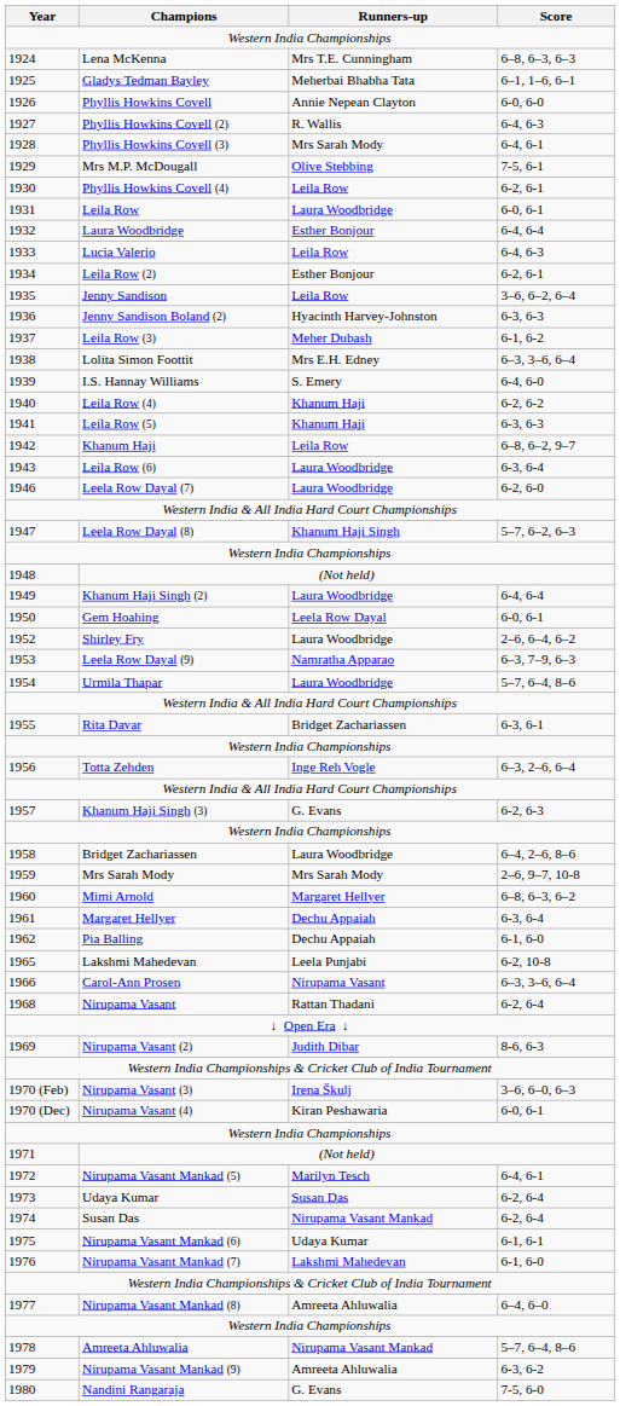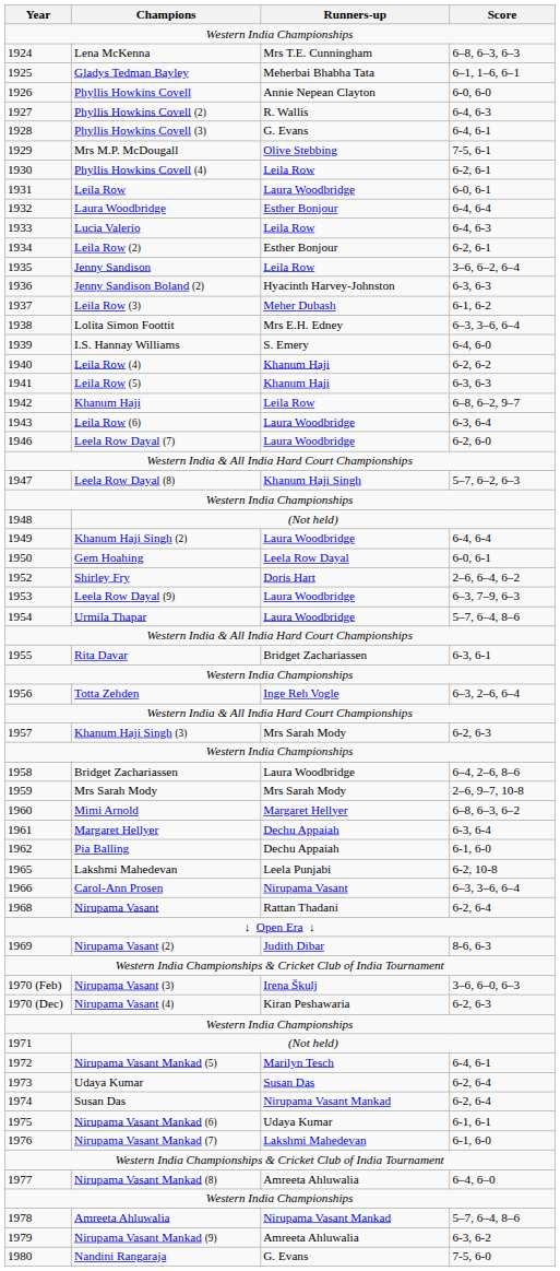1928 | Runners-up: Mrs Sarah Mody -> G. Evans
1952 | Runners-up: Laura Woodbridge -> Doris Hart
1953 | Runners-up: Namratha Apparao -> Laura Woodbridge
1957 | Runners-up: G. Evans -> Mrs Sarah Mody
1970 (Dec) | Score: 6-0, 6-1 -> 6-2, 6-3
